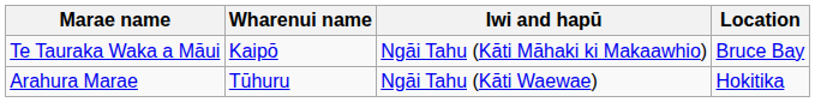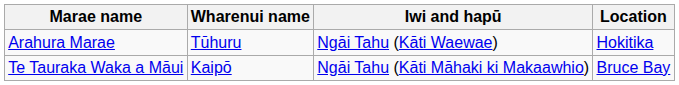rows swapped: Arahura Marae <-> Te Tauraka Waka a Māui
